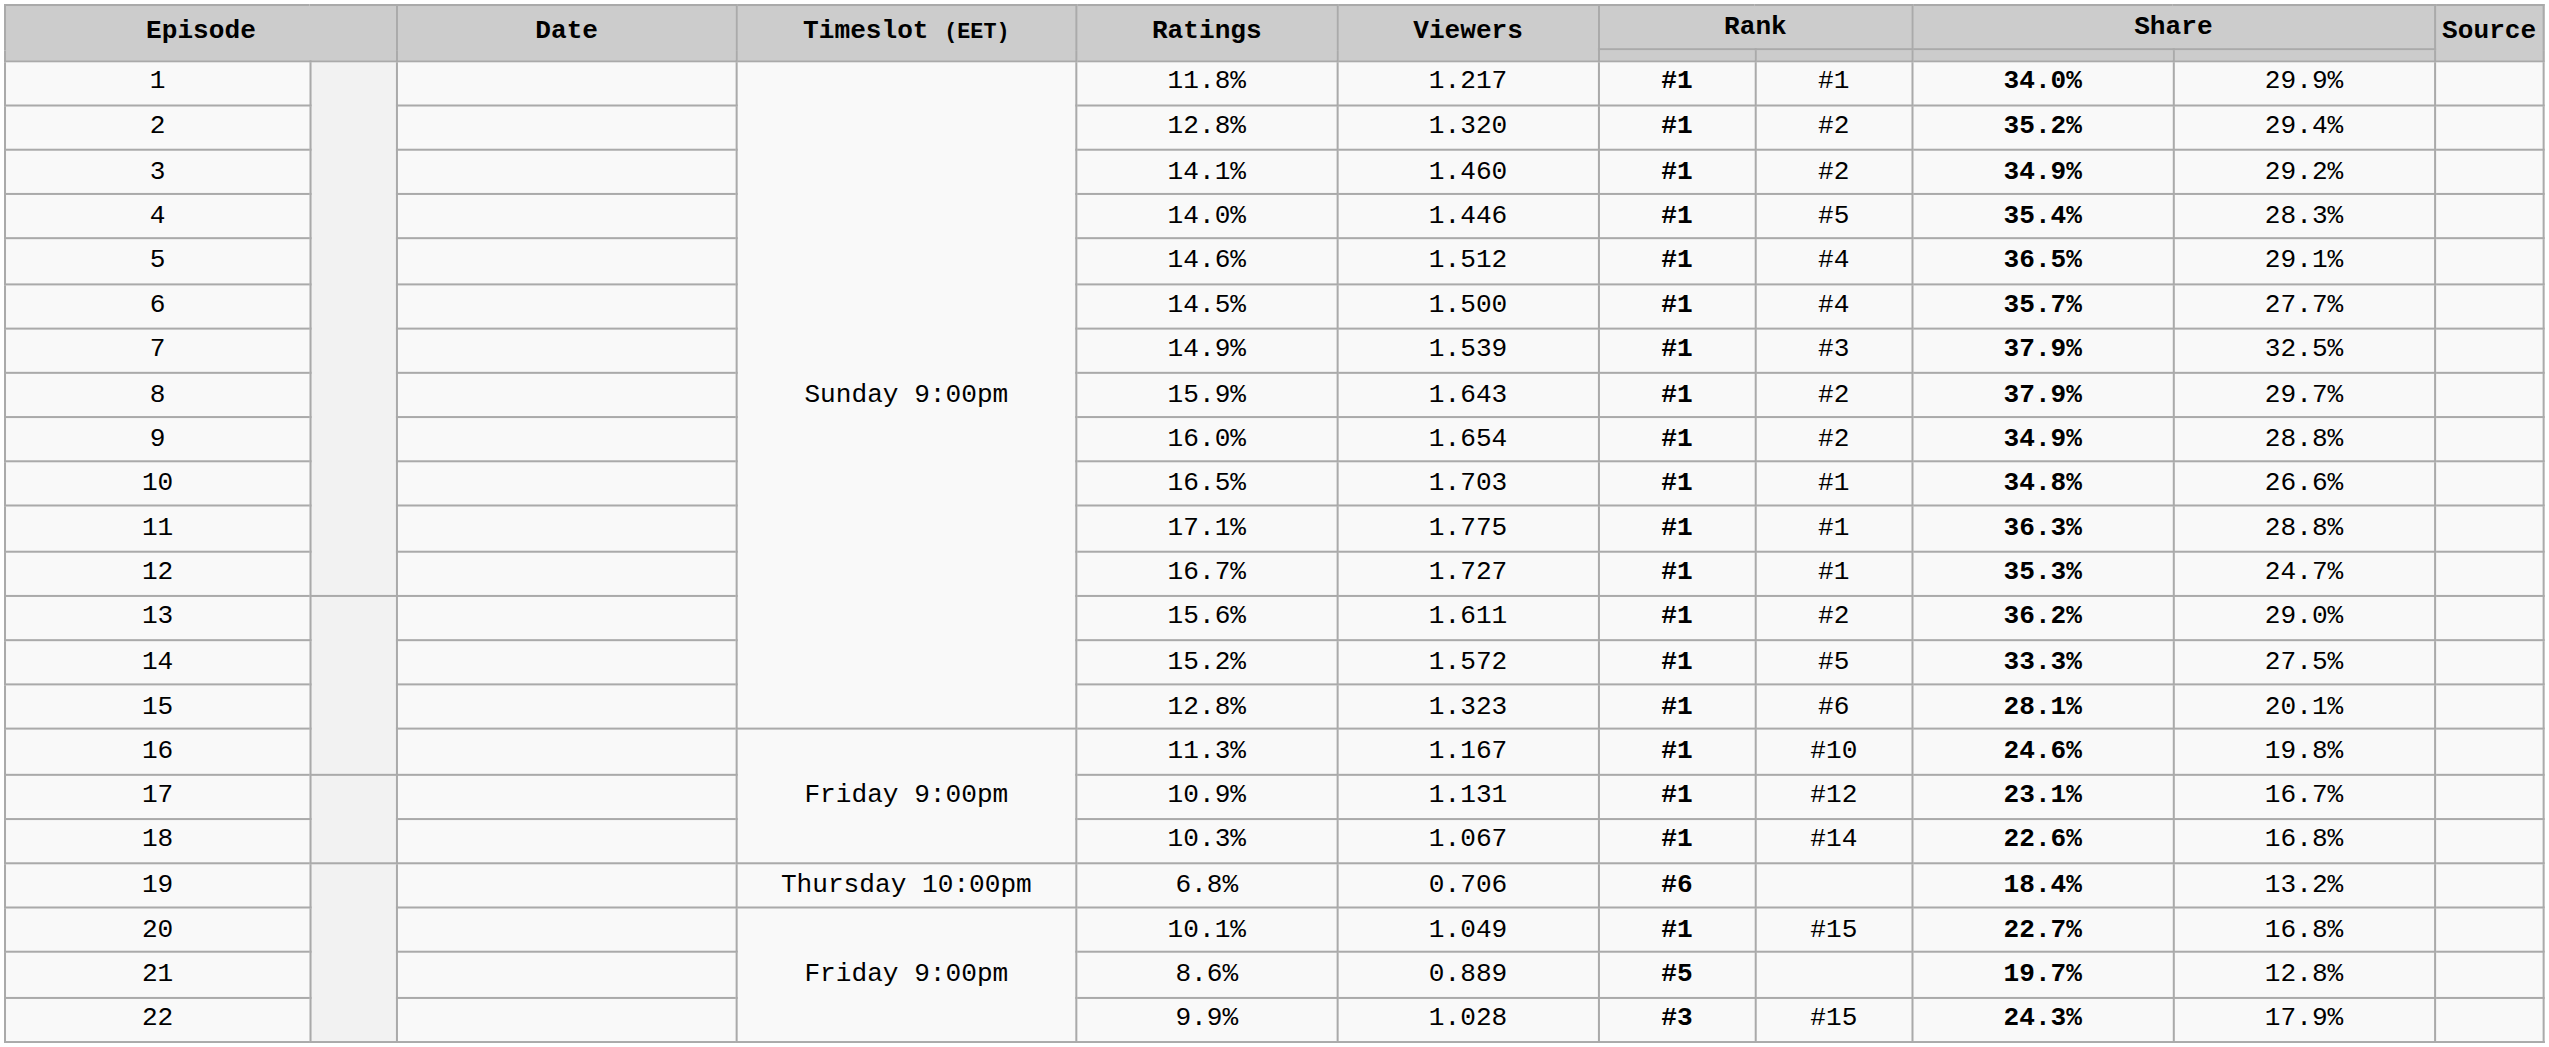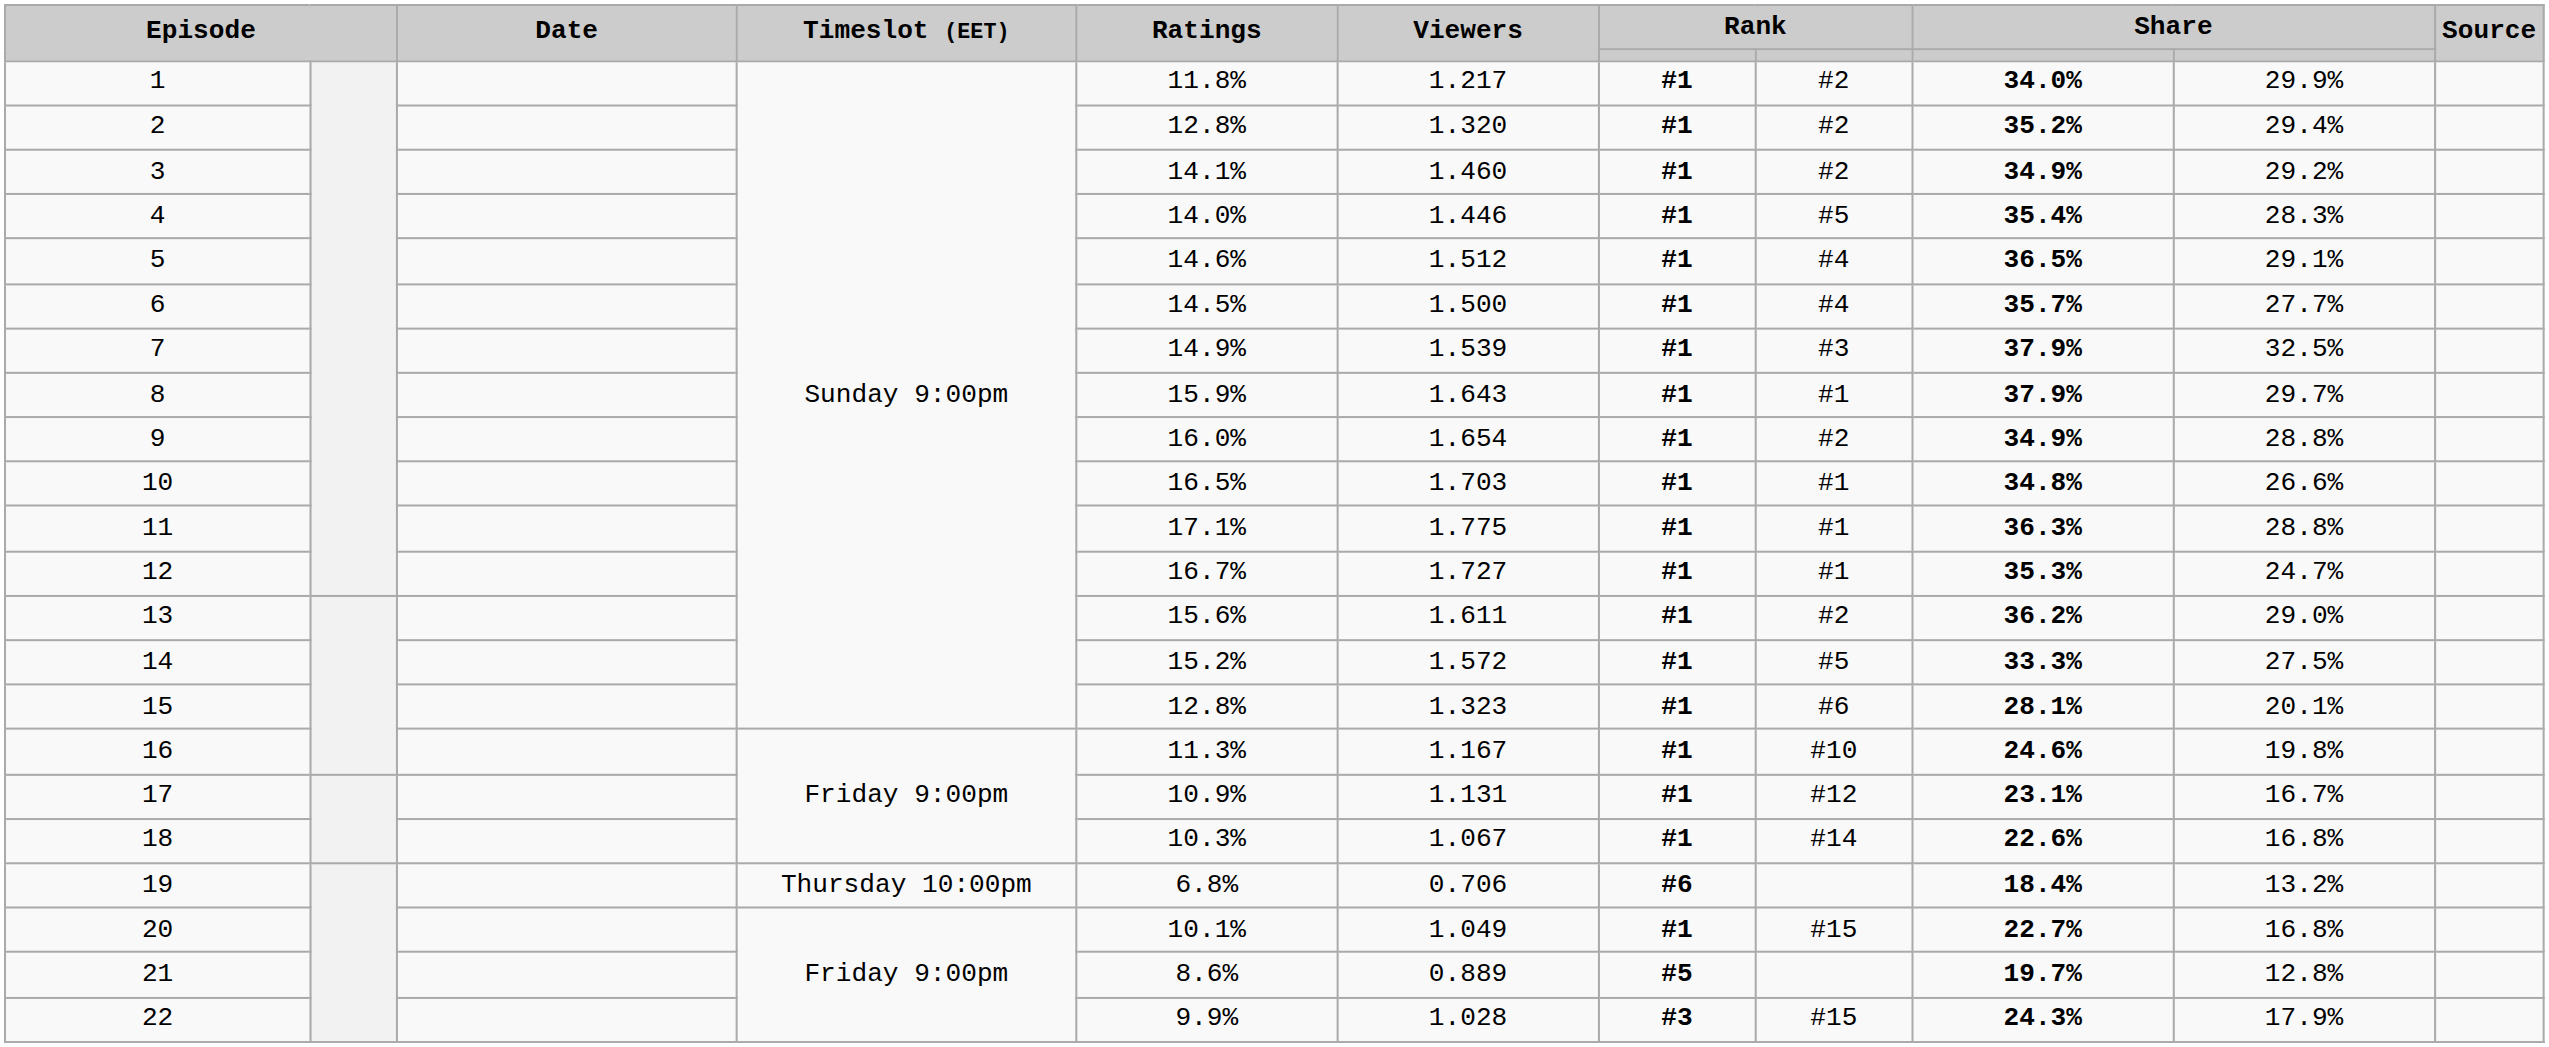1 | column 8: #1 -> #2
8 | column 8: #2 -> #1
